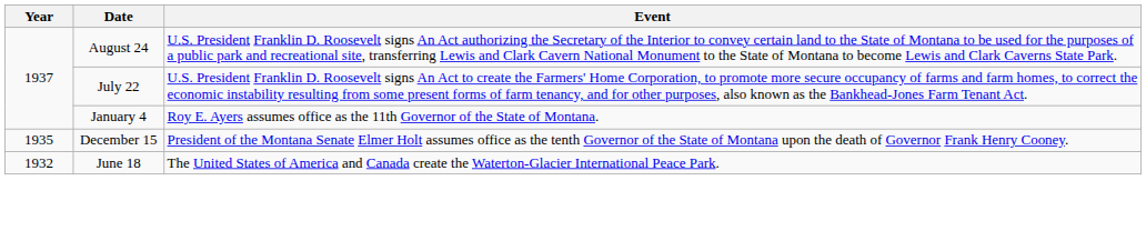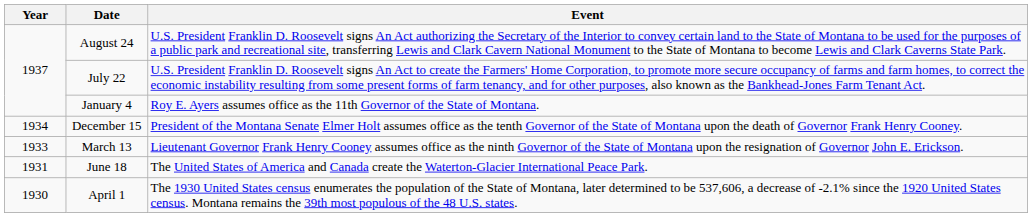December 15 | Year: 1935 -> 1934
+ row: 1933 | March 13 | Lieutenant Governor Frank Henry Cooney assumes office as the ninth Governor of the State of Montana upon the resignation of Governor John E. Erickson.
June 18 | Year: 1932 -> 1931
+ row: 1930 | April 1 | The 1930 United States census enumerates the population of the State of Montana, later determined to be 537,606, a decrease of -2.1% since the 1920 United States census. Montana remains the 39th most populous of the 48 U.S. states.
